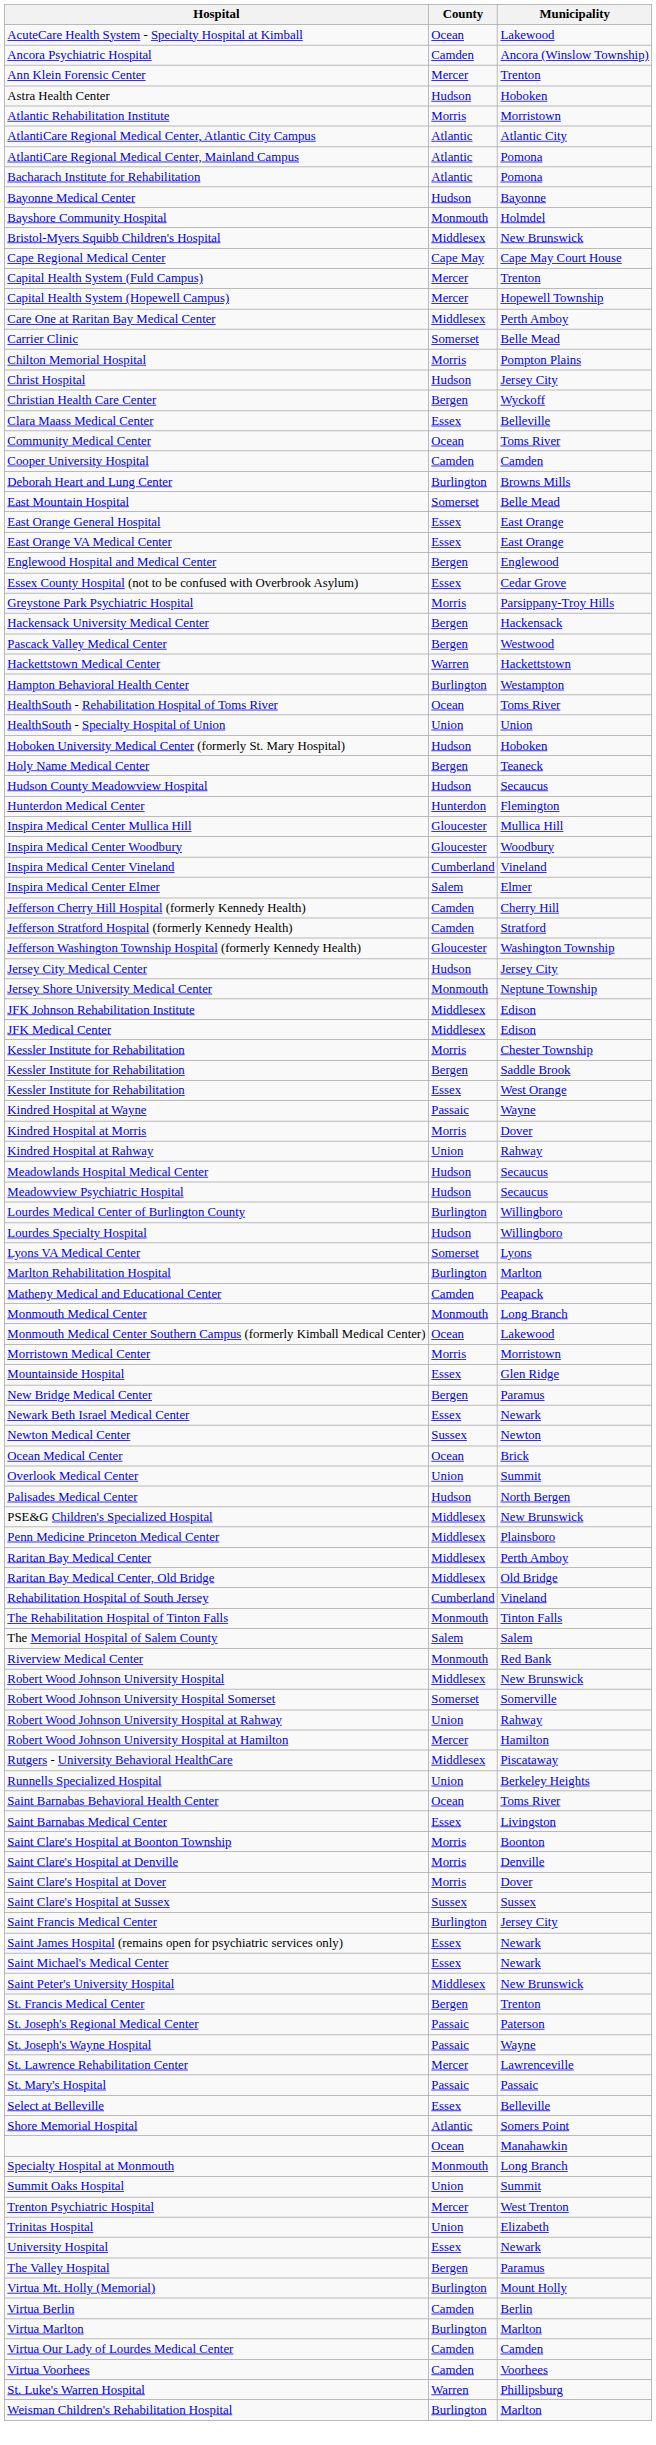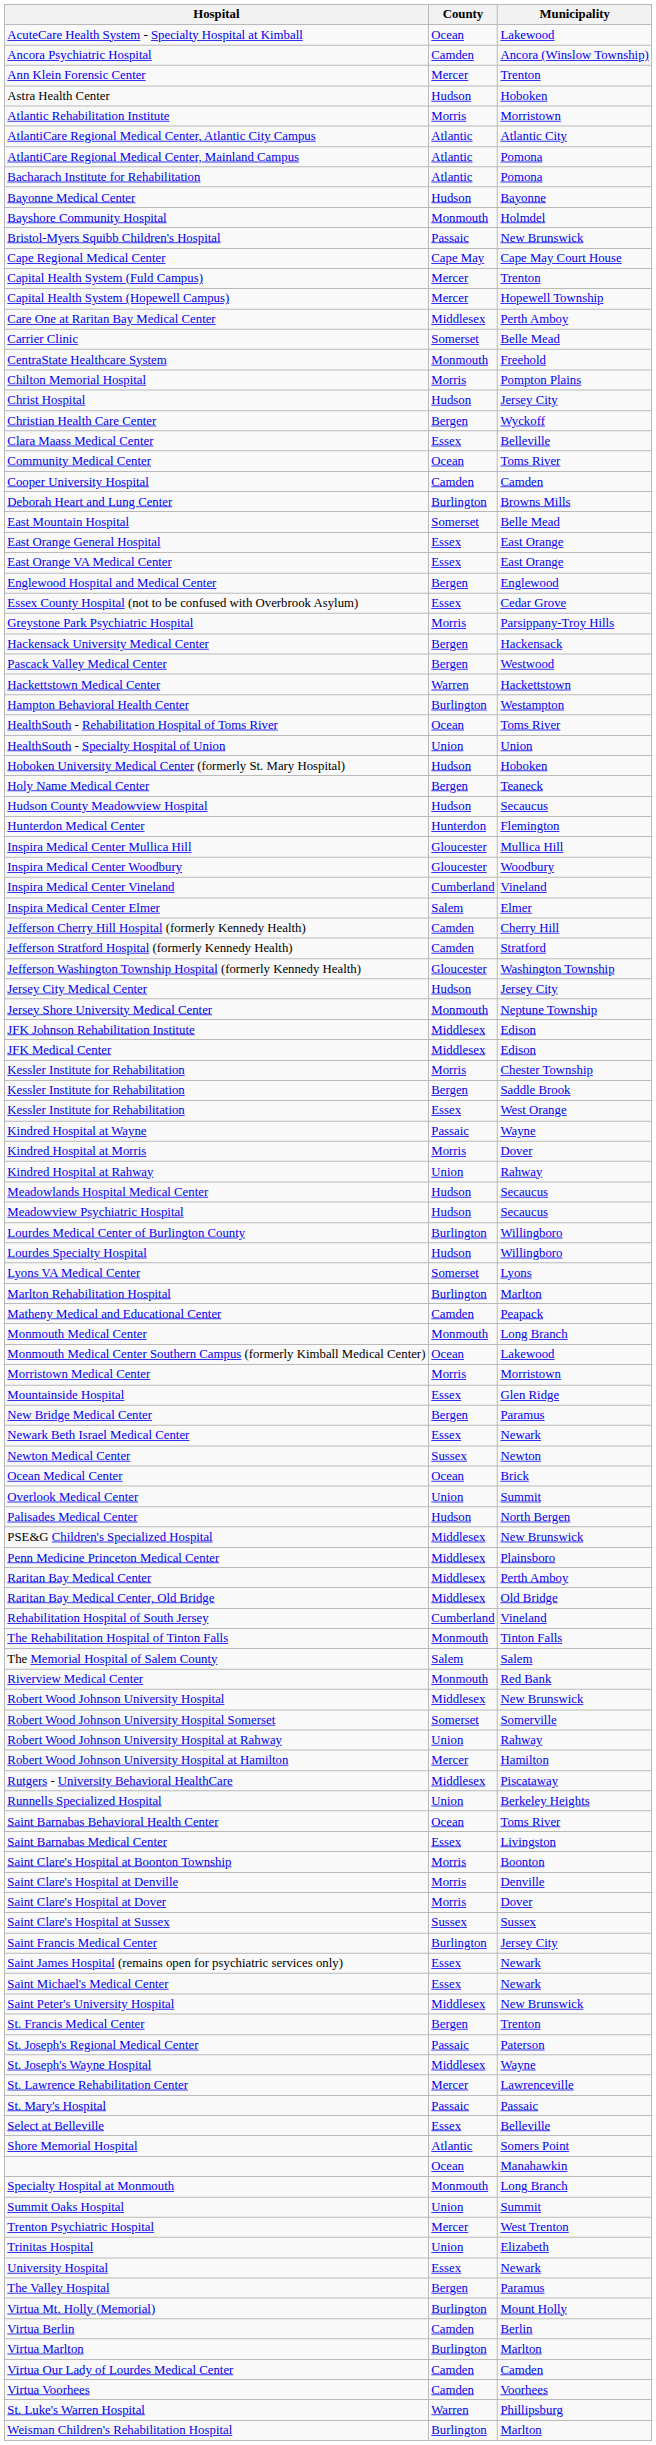Bristol-Myers Squibb Children's Hospital | County: Middlesex -> Passaic
+ row: CentraState Healthcare System | Monmouth | Freehold
St. Joseph's Wayne Hospital | County: Passaic -> Middlesex
